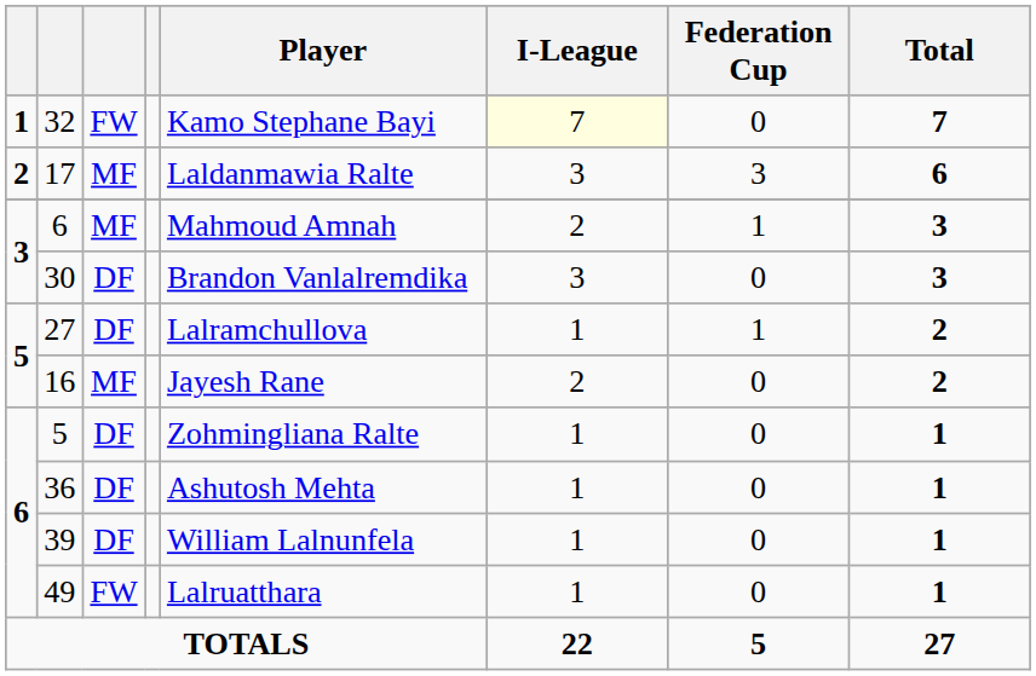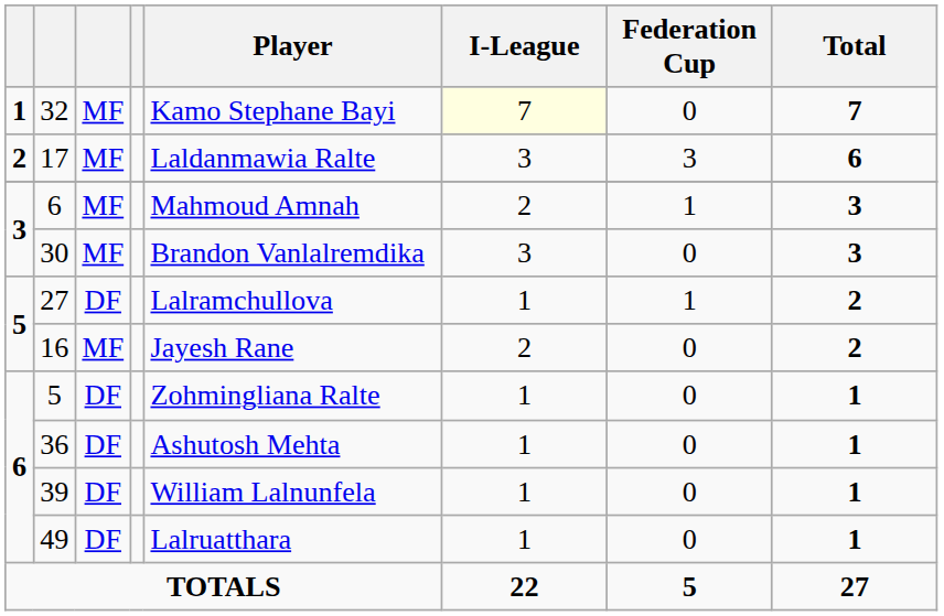32 | column 3: FW -> MF
30 | column 3: DF -> MF
49 | column 3: FW -> DF
